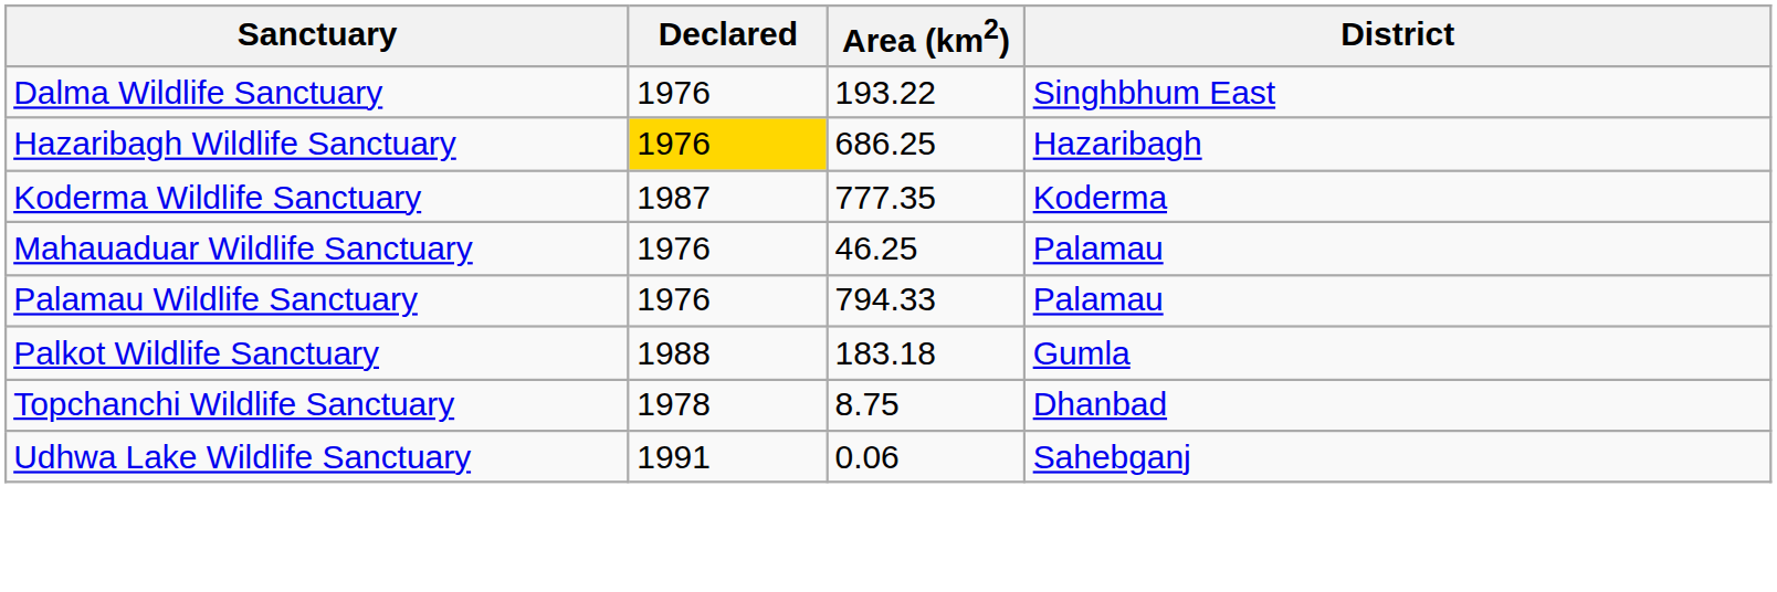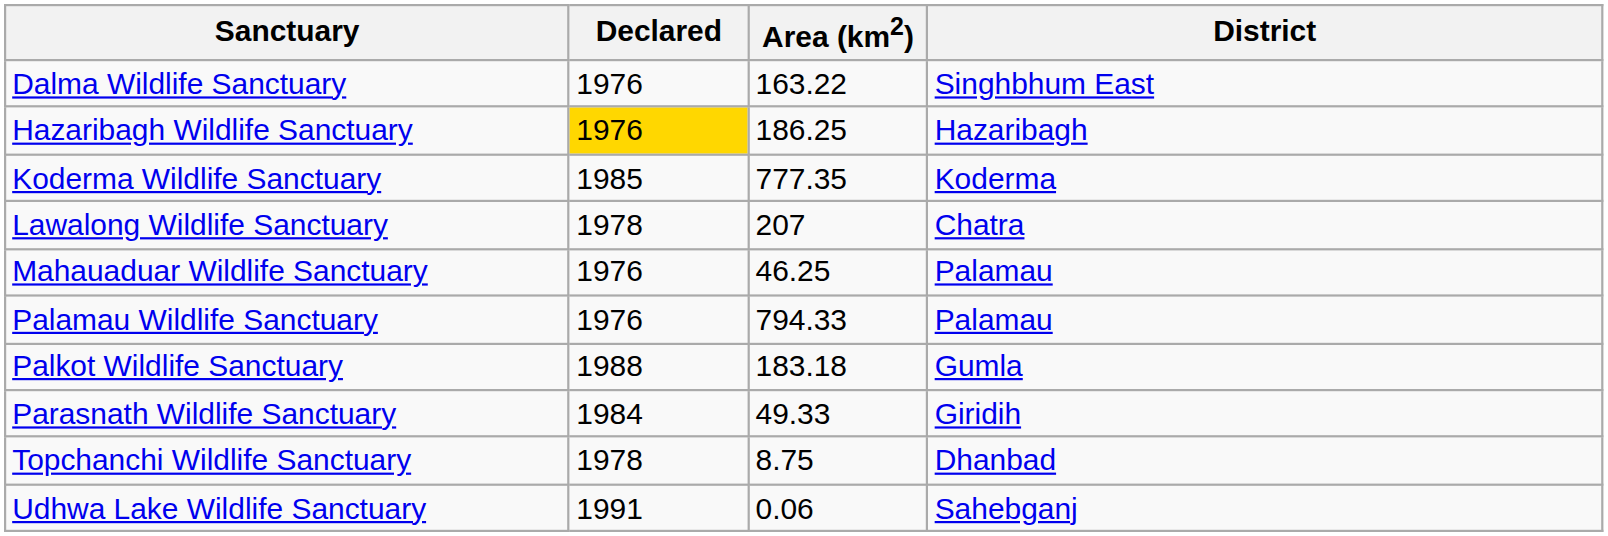Dalma Wildlife Sanctuary | Area (km2): 193.22 -> 163.22
Hazaribagh Wildlife Sanctuary | Area (km2): 686.25 -> 186.25
Koderma Wildlife Sanctuary | Declared: 1987 -> 1985
+ row: Lawalong Wildlife Sanctuary | 1978 | 207 | Chatra
+ row: Parasnath Wildlife Sanctuary | 1984 | 49.33 | Giridih
